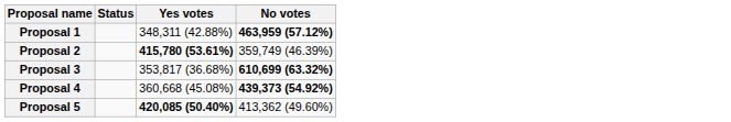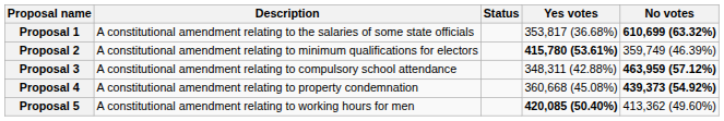+ column: Description | A constitutional amendment relating to the salaries of some state officials | A constitutional amendment relating to minimum qualifications for electors | A constitutional amendment relating to compulsory school attendance | A constitutional amendment relating to property condemnation | A constitutional amendment relating to working hours for men
Proposal 1 | Yes votes: 348,311 (42.88%) -> 353,817 (36.68%)
Proposal 1 | No votes: 463,959 (57.12%) -> 610,699 (63.32%)
Proposal 3 | Yes votes: 353,817 (36.68%) -> 348,311 (42.88%)
Proposal 3 | No votes: 610,699 (63.32%) -> 463,959 (57.12%)
